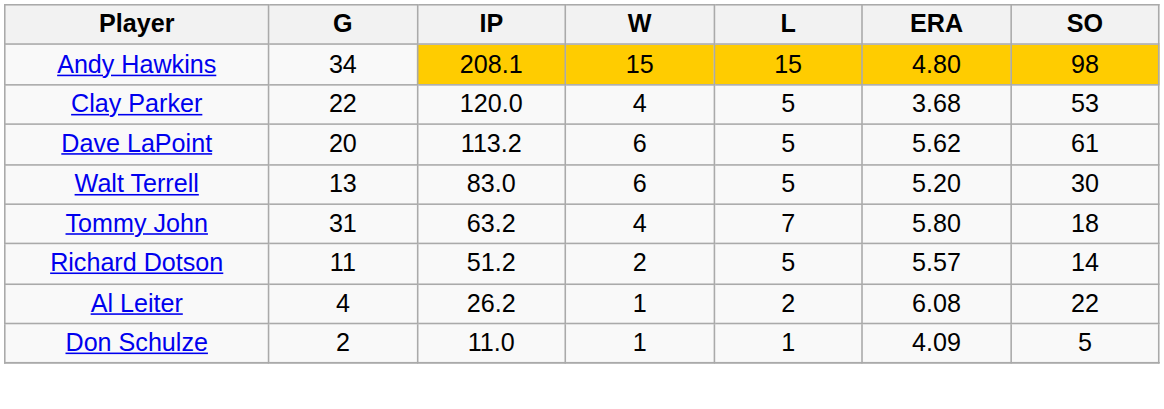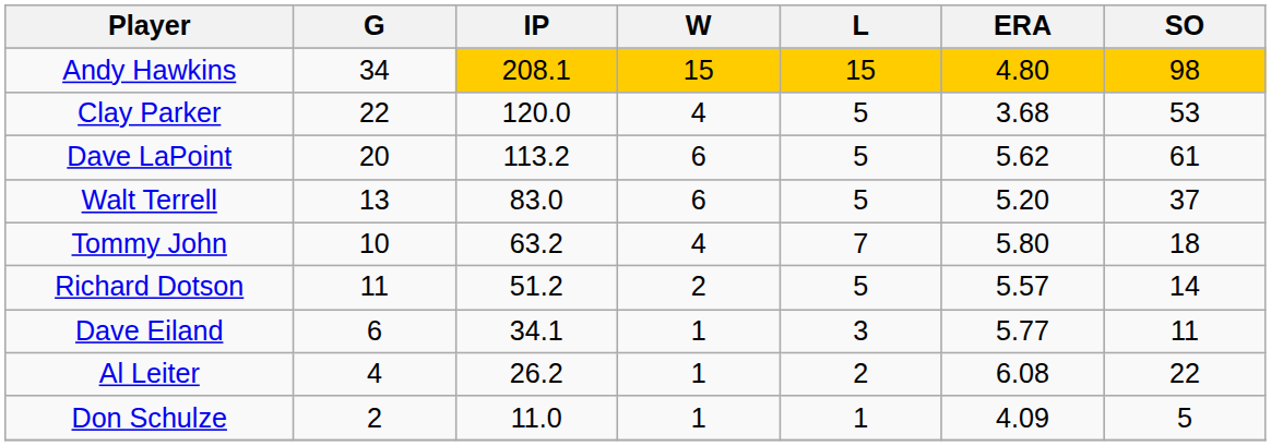Walt Terrell | SO: 30 -> 37
Tommy John | G: 31 -> 10
+ row: Dave Eiland | 6 | 34.1 | 1 | 3 | 5.77 | 11
